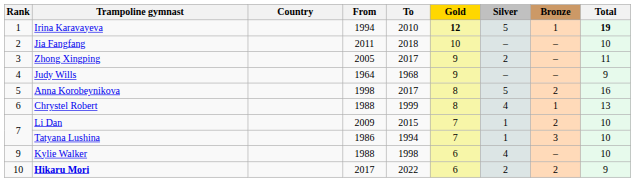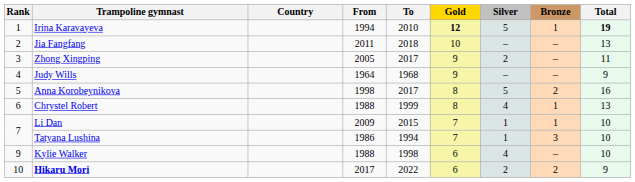Jia Fangfang | Total: 10 -> 13
Li Dan | Bronze: 2 -> 1
